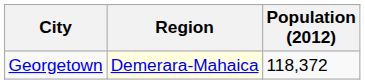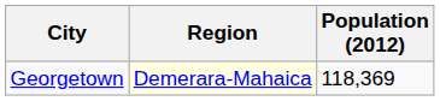Georgetown | Population (2012): 118,372 -> 118,369
